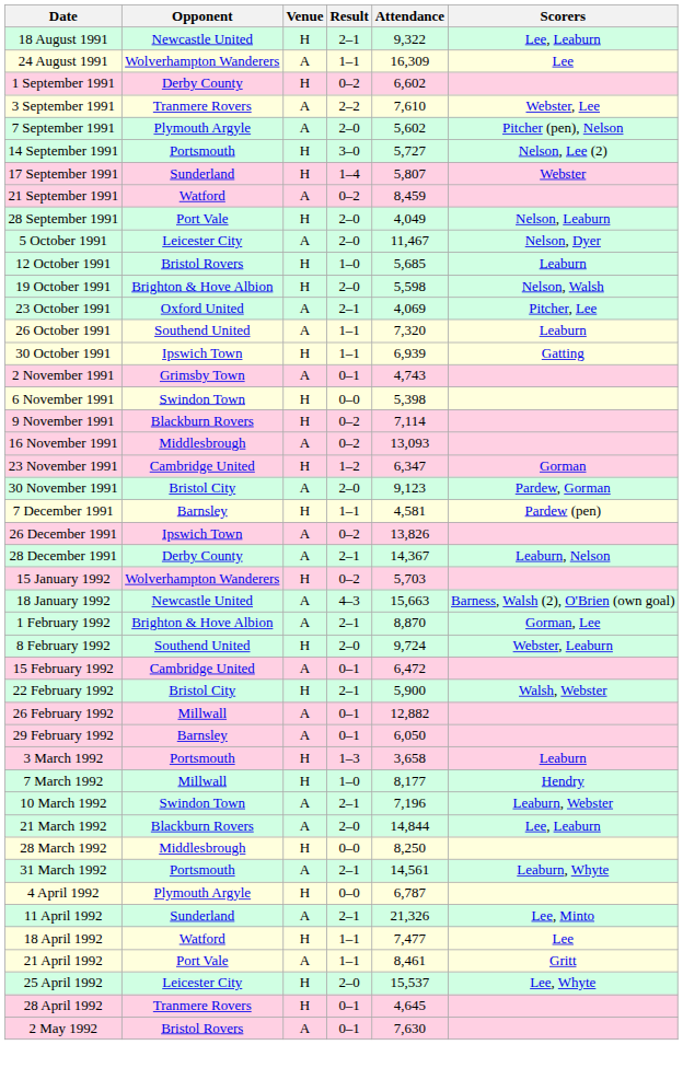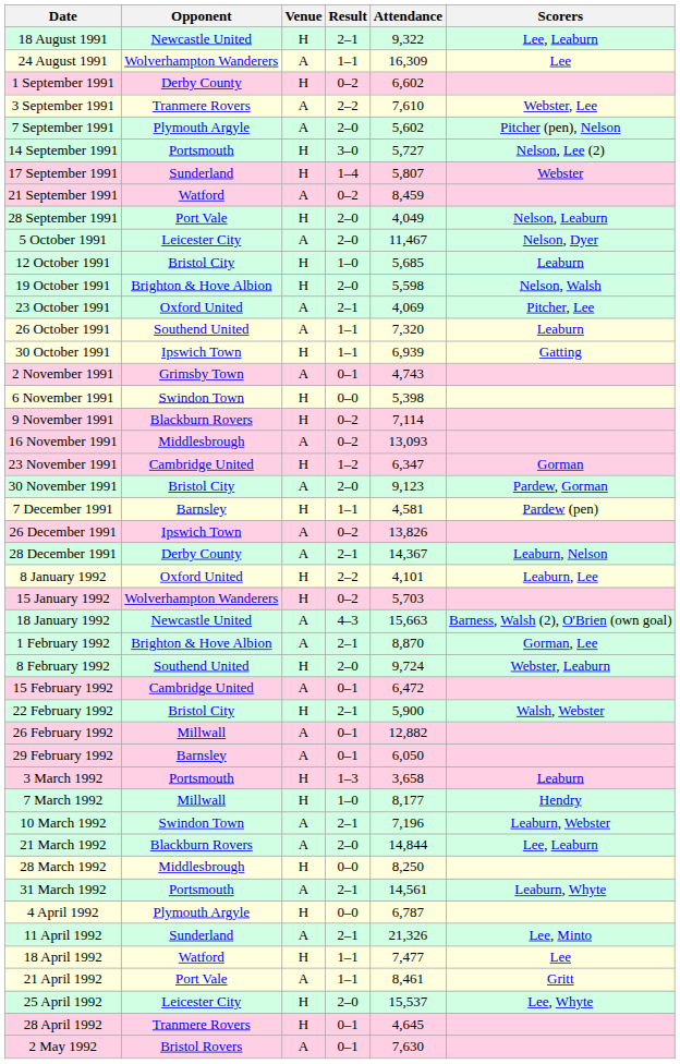12 October 1991 | Opponent: Bristol Rovers -> Bristol City
+ row: 8 January 1992 | Oxford United | H | 2–2 | 4,101 | Leaburn, Lee
